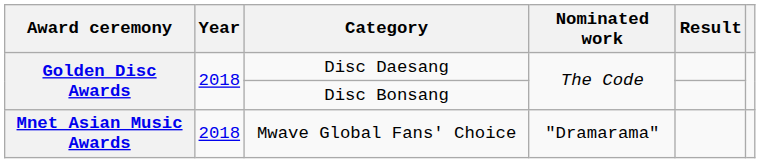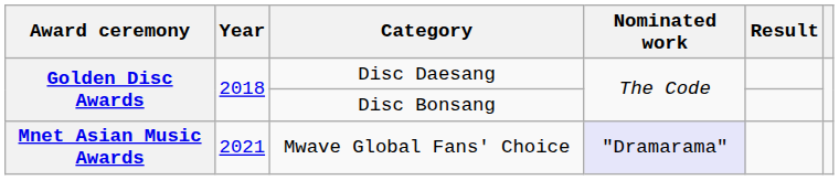Mwave Global Fans' Choice | Year: 2018 -> 2021
Mwave Global Fans' Choice | Nominated work: no background -> lavender background
